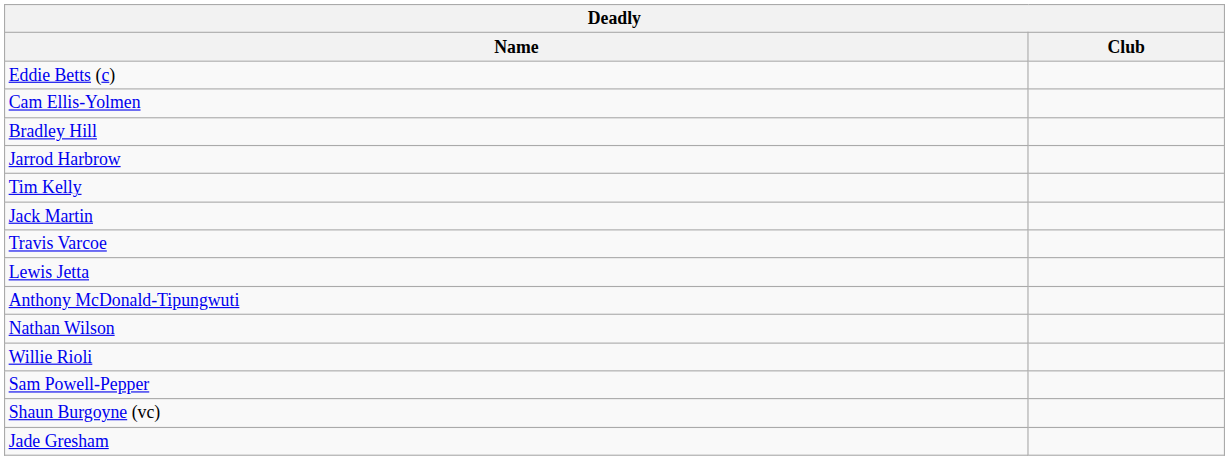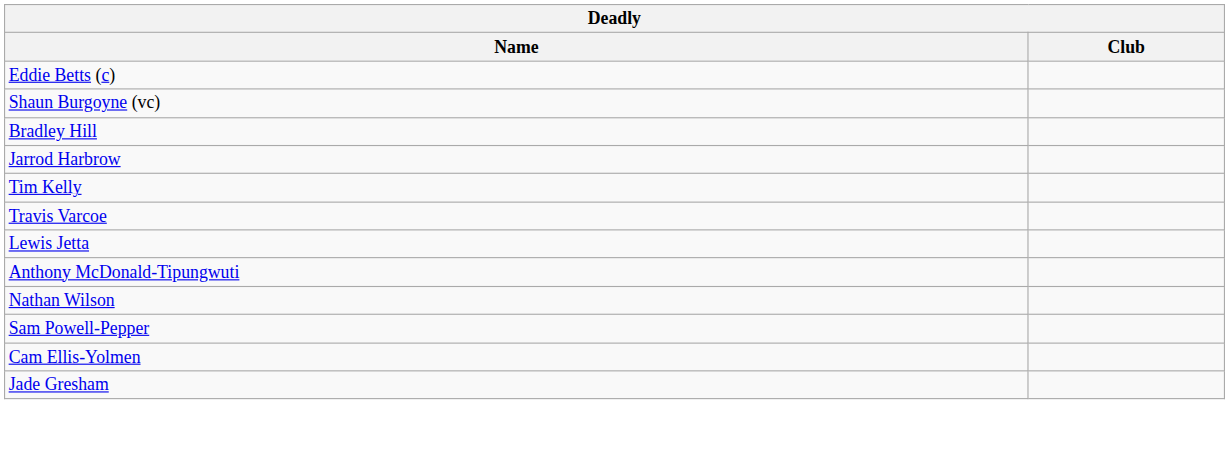rows swapped: Shaun Burgoyne (vc) <-> Cam Ellis-Yolmen
- row: Jack Martin
- row: Willie Rioli
